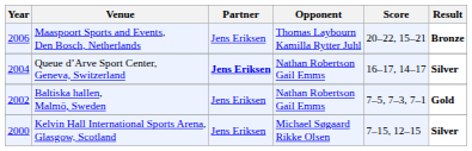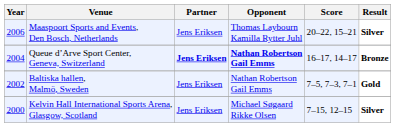Maaspoort Sports and Events, Den Bosch, Netherlands | Result: Bronze -> Silver
Queue d’Arve Sport Center, Geneva, Switzerland | Opponent: normal -> bold
Queue d’Arve Sport Center, Geneva, Switzerland | Result: Silver -> Bronze
